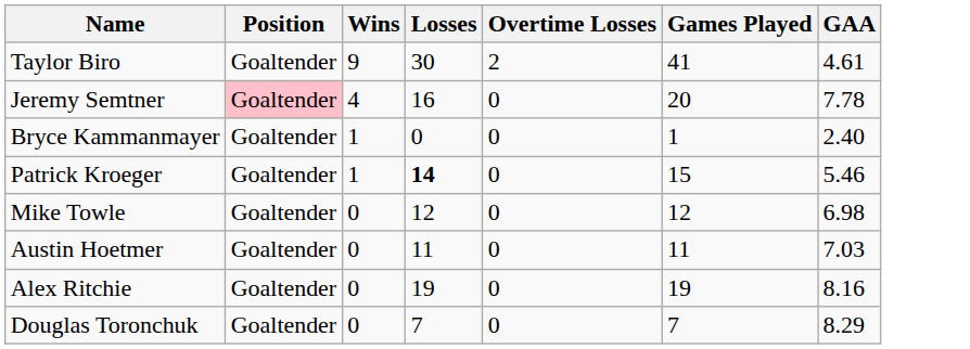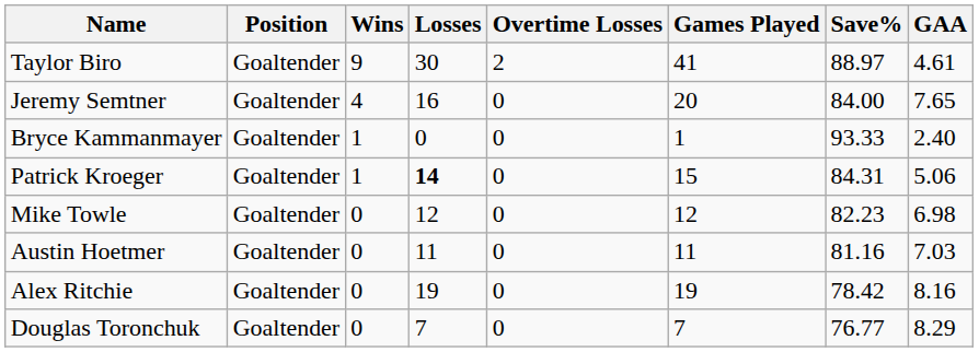+ column: Save% | 88.97 | 84.00 | 93.33 | 84.31 | 82.23 | 81.16 | 78.42 | 76.77
Jeremy Semtner | Position: pink background -> no background
Jeremy Semtner | GAA: 7.78 -> 7.65
Patrick Kroeger | GAA: 5.46 -> 5.06
